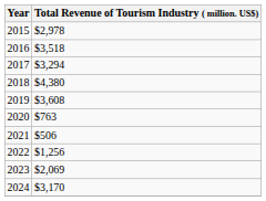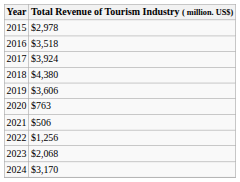2017 | Total Revenue of Tourism Industry ( million. US$): $3,294 -> $3,924
2019 | Total Revenue of Tourism Industry ( million. US$): $3,608 -> $3,606
2023 | Total Revenue of Tourism Industry ( million. US$): $2,069 -> $2,068
